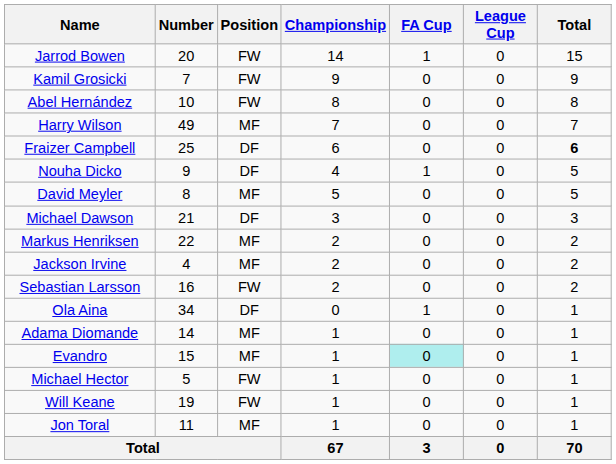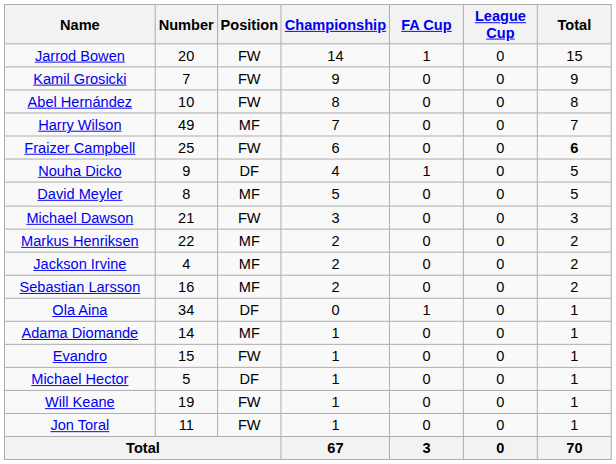Fraizer Campbell | Position: DF -> FW
Michael Dawson | Position: DF -> FW
Sebastian Larsson | Position: FW -> MF
Evandro | Position: MF -> FW
Evandro | FA Cup: paleturquoise background -> no background
Michael Hector | Position: FW -> DF
Jon Toral | Position: MF -> FW
